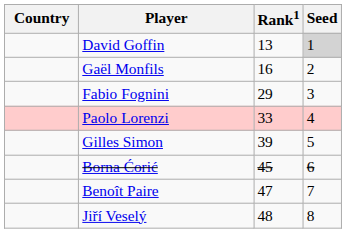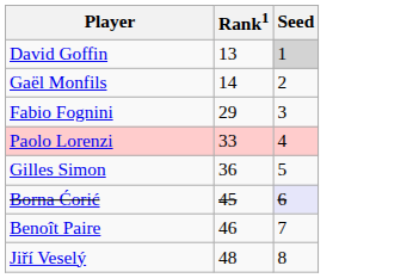- column: Country
Gaël Monfils | Rank1: 16 -> 14
Gilles Simon | Rank1: 39 -> 36
Borna Ćorić | Seed: no background -> lavender background
Benoît Paire | Rank1: 47 -> 46
